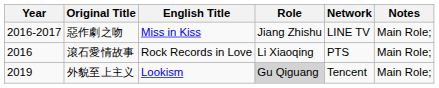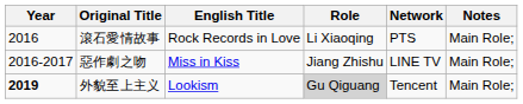rows swapped: 滾石愛情故事 <-> 惡作劇之吻
外貌至上主义 | Year: normal -> bold
